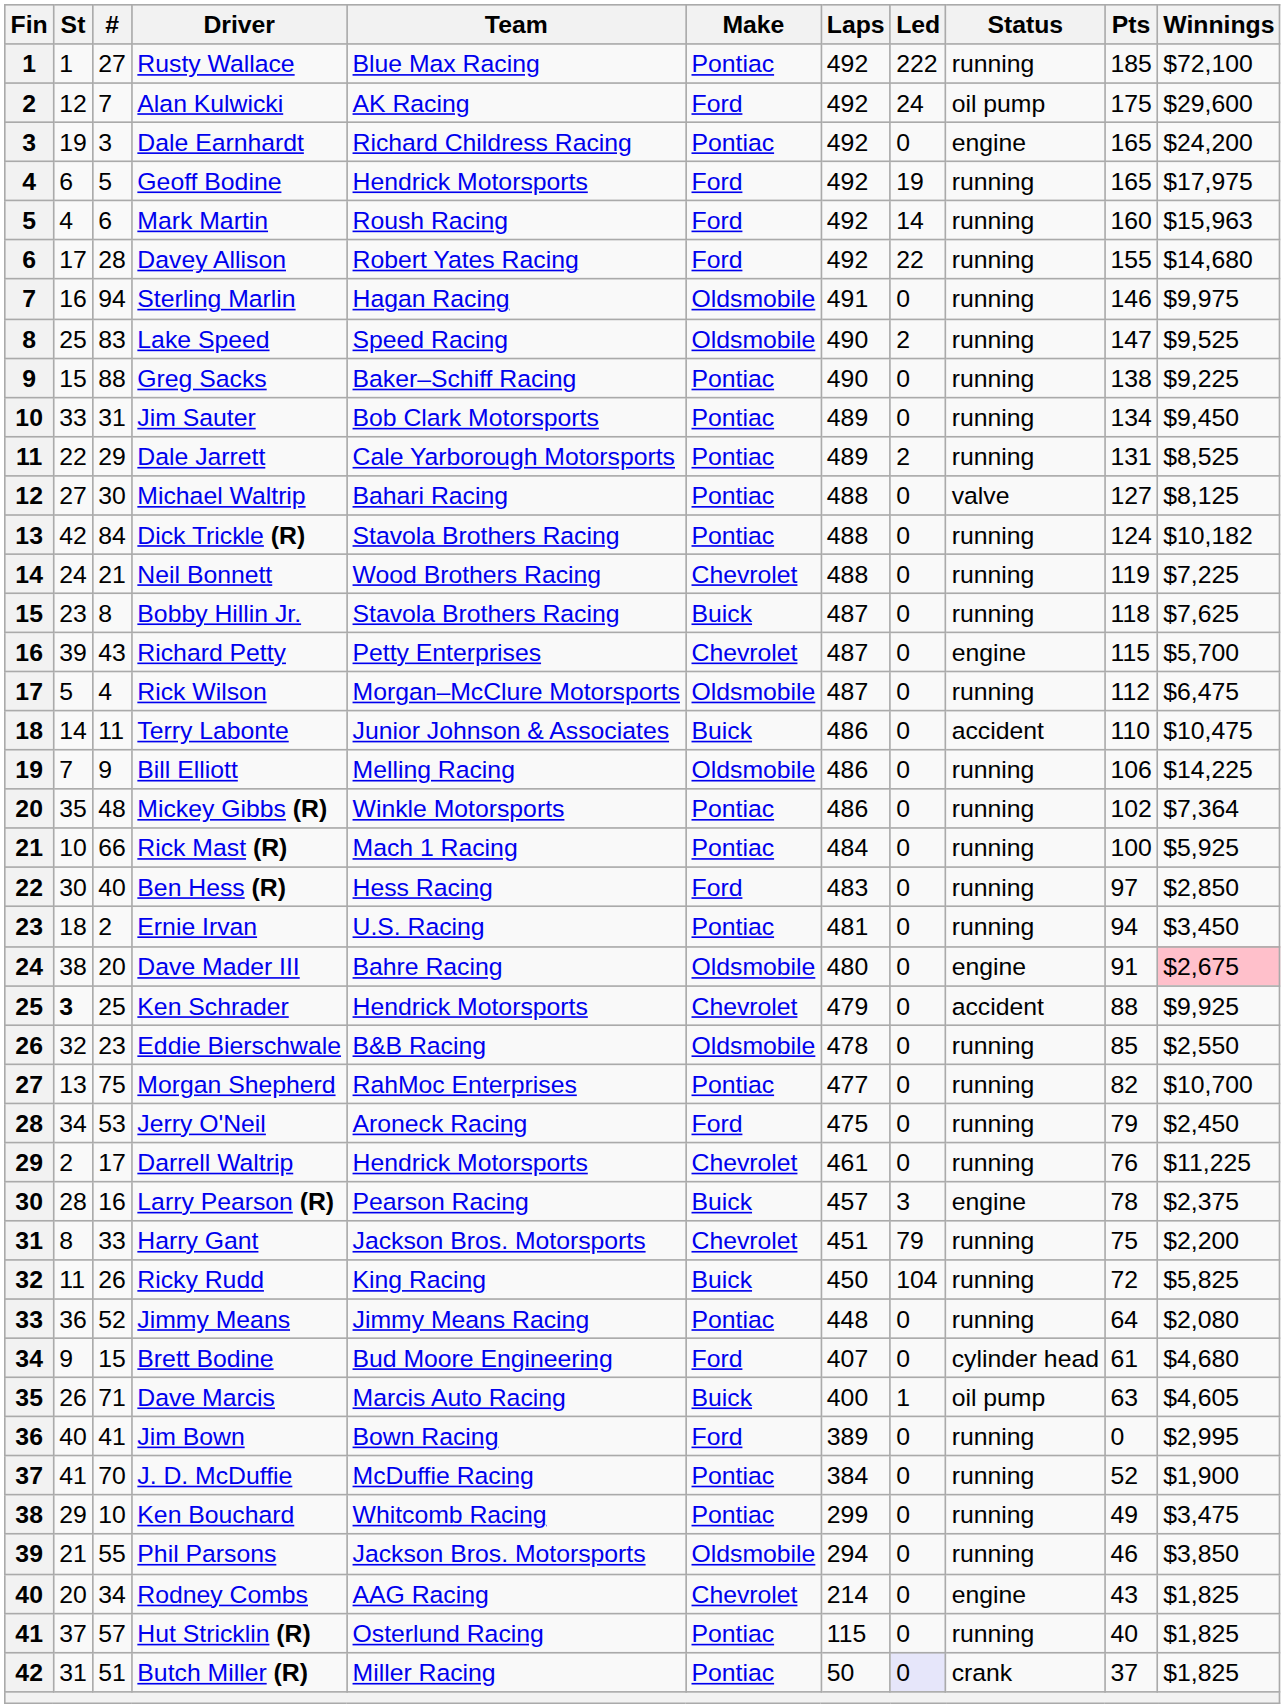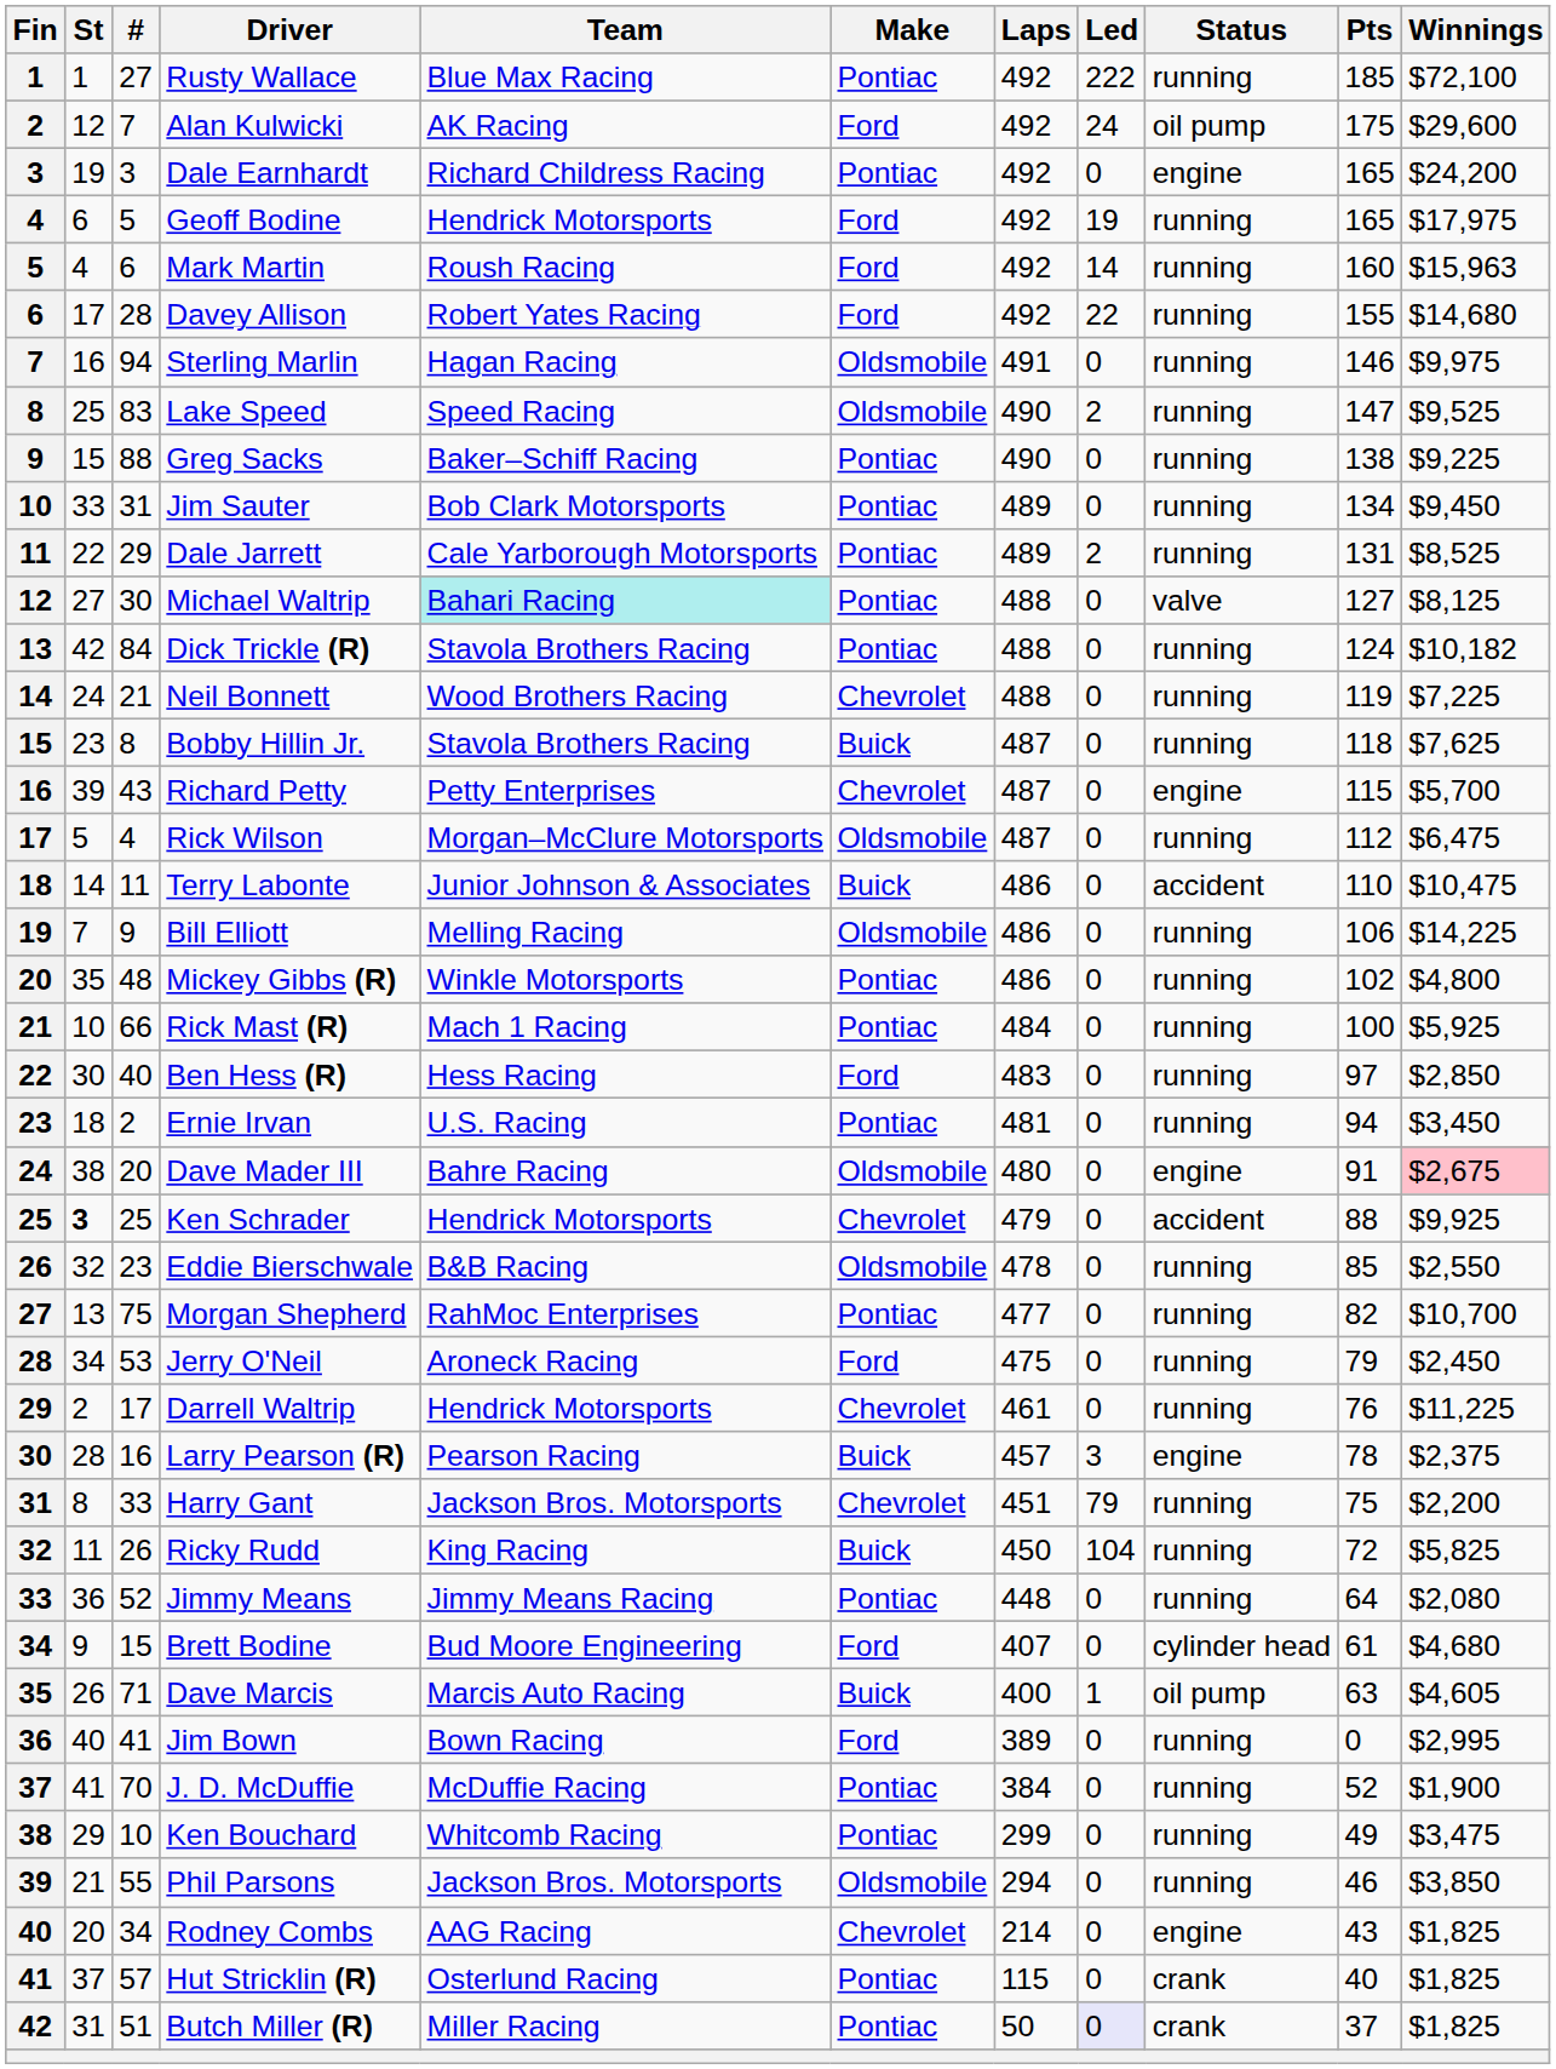Michael Waltrip | Team: no background -> paleturquoise background
Mickey Gibbs (R) | Winnings: $7,364 -> $4,800
Hut Stricklin (R) | Status: running -> crank
